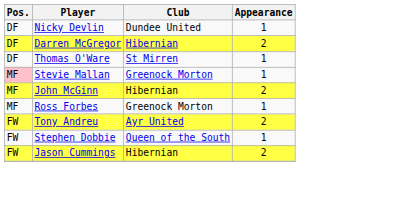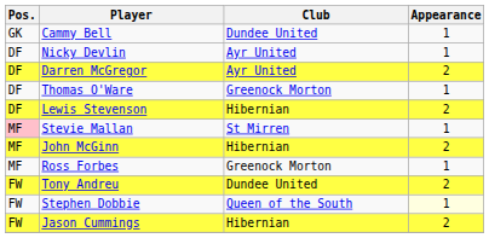+ row: GK | Cammy Bell | Dundee United | 1
Nicky Devlin | Club: Dundee United -> Ayr United
Darren McGregor | Club: Hibernian -> Ayr United
Thomas O'Ware | Club: St Mirren -> Greenock Morton
+ row: DF | Lewis Stevenson | Hibernian | 2
Stevie Mallan | Club: Greenock Morton -> St Mirren
Tony Andreu | Club: Ayr United -> Dundee United
Stephen Dobbie | Appearance: no background -> lightyellow background
